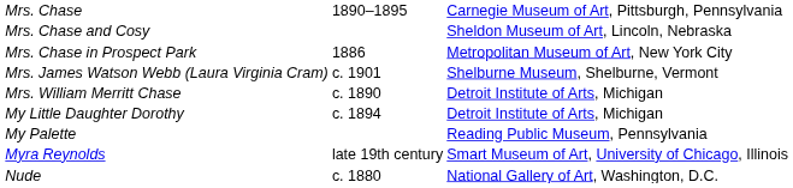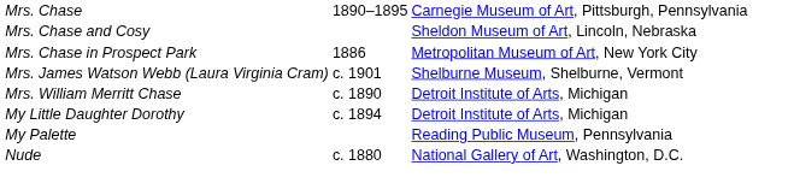- row: Myra Reynolds | late 19th century | Smart Museum of Art, University of Chicago, Illinois
